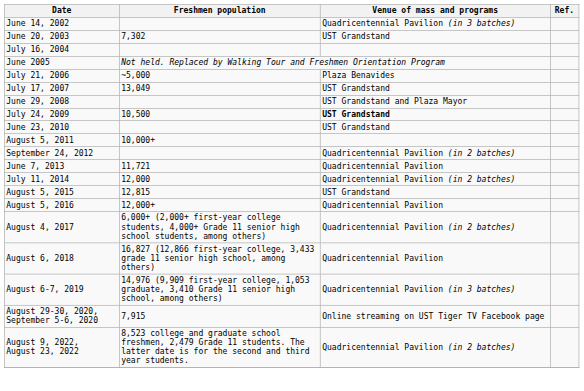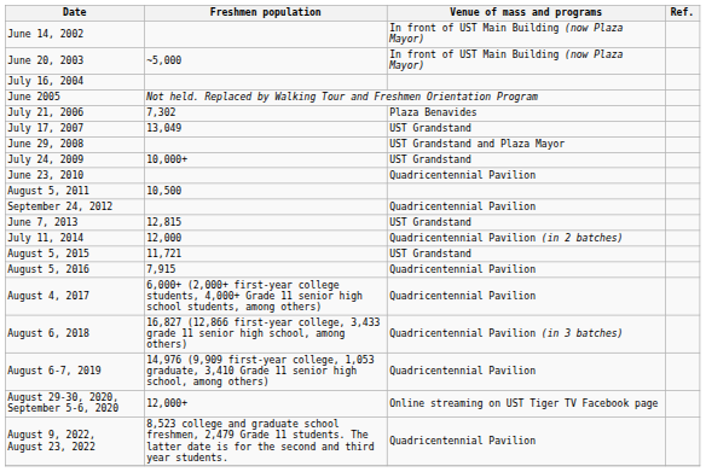June 14, 2002 | Venue of mass and programs: Quadricentennial Pavilion (in 3 batches) -> In front of UST Main Building (now Plaza Mayor)
June 20, 2003 | Freshmen population: 7,302 -> ~5,000
June 20, 2003 | Venue of mass and programs: UST Grandstand -> In front of UST Main Building (now Plaza Mayor)
July 21, 2006 | Freshmen population: ~5,000 -> 7,302
July 24, 2009 | Freshmen population: 10,500 -> 10,000+
July 24, 2009 | Venue of mass and programs: bold -> normal
June 23, 2010 | Venue of mass and programs: UST Grandstand -> Quadricentennial Pavilion
August 5, 2011 | Freshmen population: 10,000+ -> 10,500
September 24, 2012 | Venue of mass and programs: Quadricentennial Pavilion (in 2 batches) -> Quadricentennial Pavilion
June 7, 2013 | Freshmen population: 11,721 -> 12,815
June 7, 2013 | Venue of mass and programs: Quadricentennial Pavilion -> UST Grandstand
August 5, 2015 | Freshmen population: 12,815 -> 11,721
August 5, 2016 | Freshmen population: 12,000+ -> 7,915
August 4, 2017 | Venue of mass and programs: Quadricentennial Pavilion (in 2 batches) -> Quadricentennial Pavilion
August 6, 2018 | Venue of mass and programs: Quadricentennial Pavilion -> Quadricentennial Pavilion (in 3 batches)
August 6-7, 2019 | Venue of mass and programs: Quadricentennial Pavilion (in 3 batches) -> Quadricentennial Pavilion
August 29-30, 2020, September 5-6, 2020 | Freshmen population: 7,915 -> 12,000+
August 9, 2022, August 23, 2022 | Venue of mass and programs: Quadricentennial Pavilion (in 2 batches) -> Quadricentennial Pavilion
